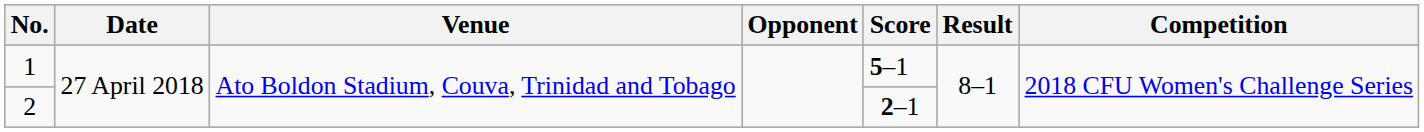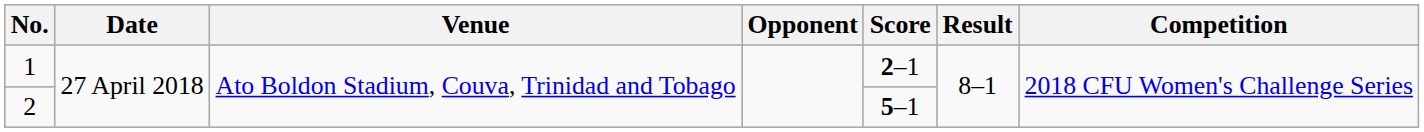1 | Score: 5–1 -> 2–1
2 | Score: 2–1 -> 5–1
